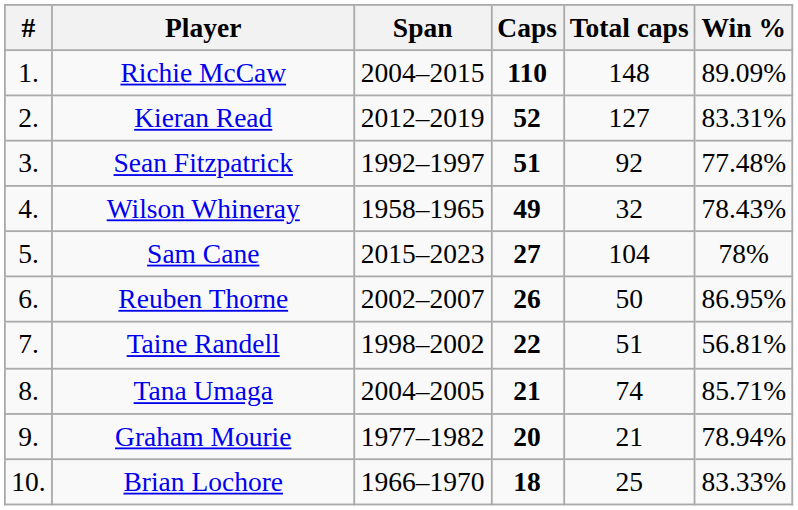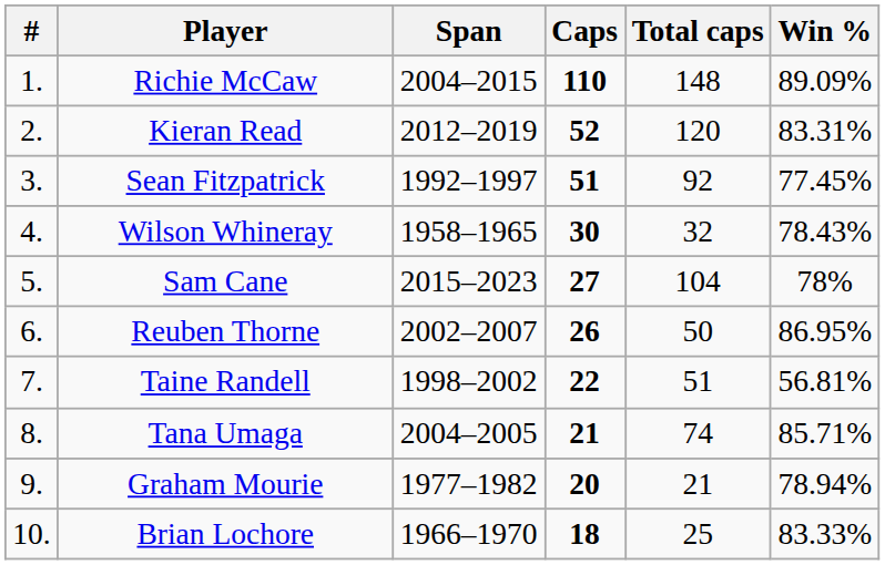Kieran Read | Total caps: 127 -> 120
Sean Fitzpatrick | Win %: 77.48% -> 77.45%
Wilson Whineray | Caps: 49 -> 30
